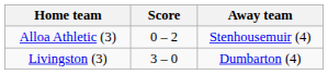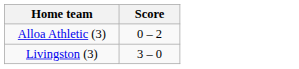- column: Away team | Stenhousemuir (4) | Dumbarton (4)
